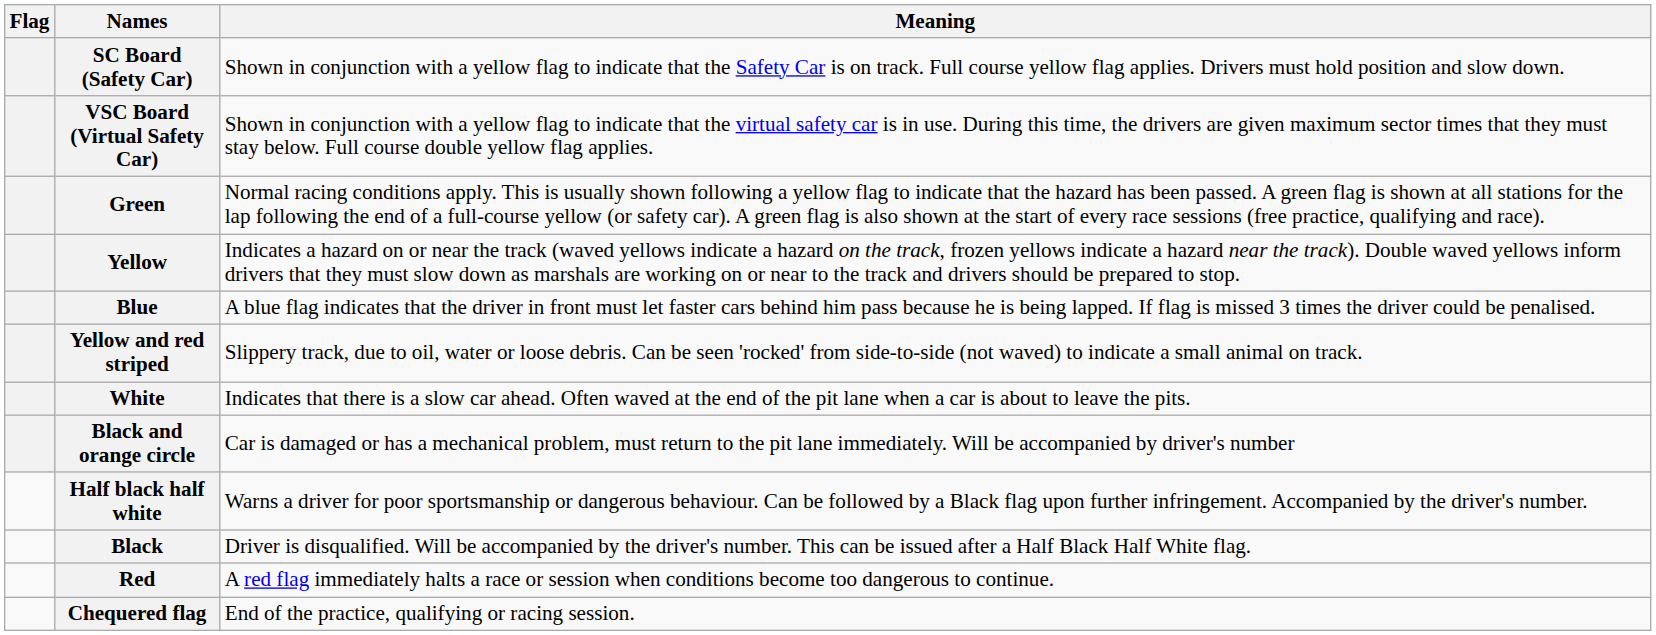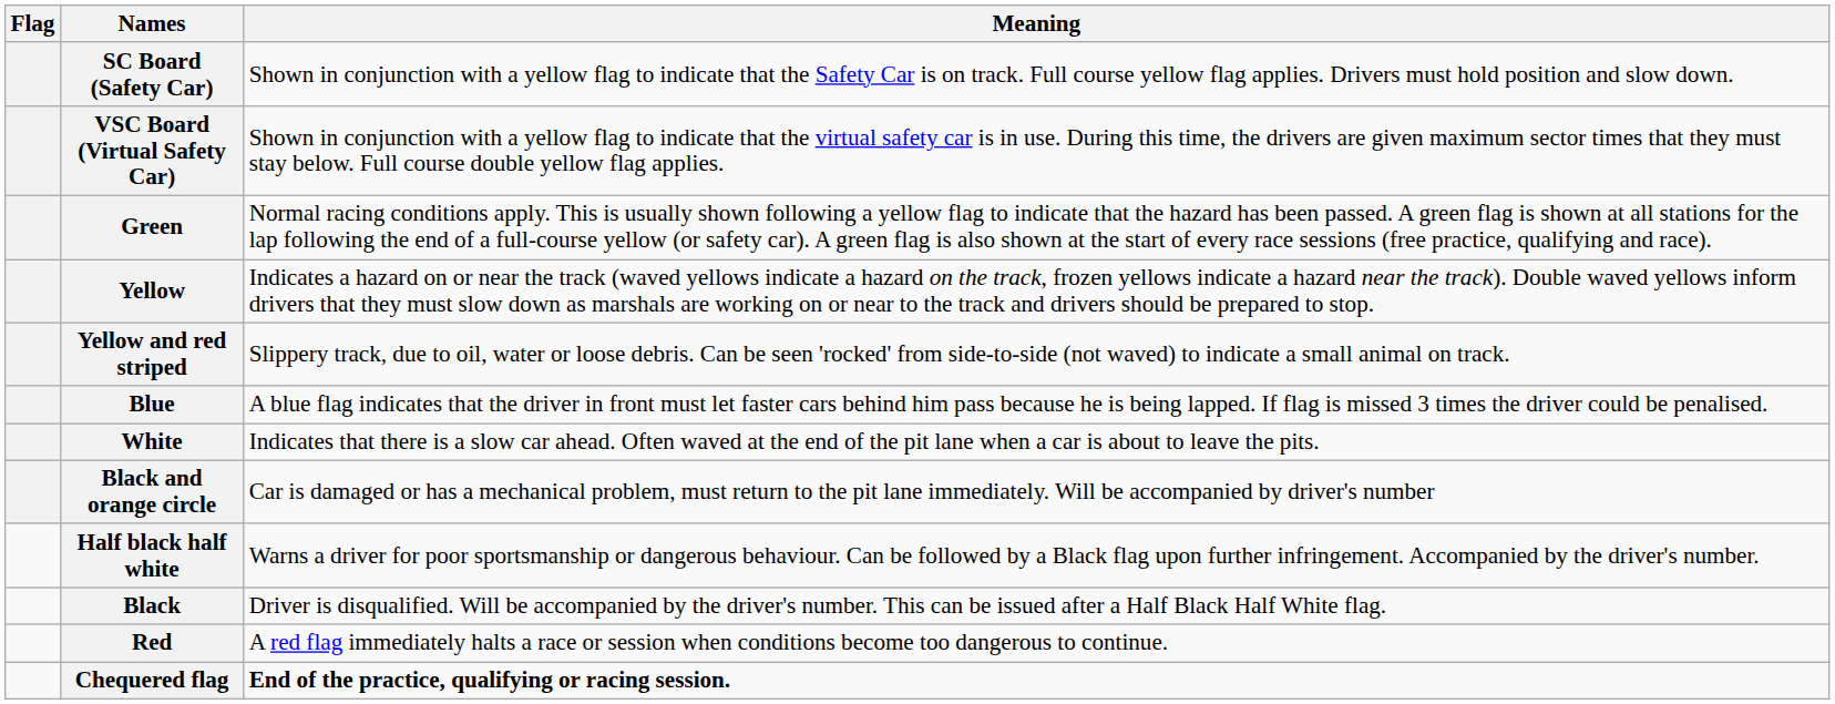rows swapped: Yellow and red striped <-> Blue
Chequered flag | Meaning: normal -> bold
